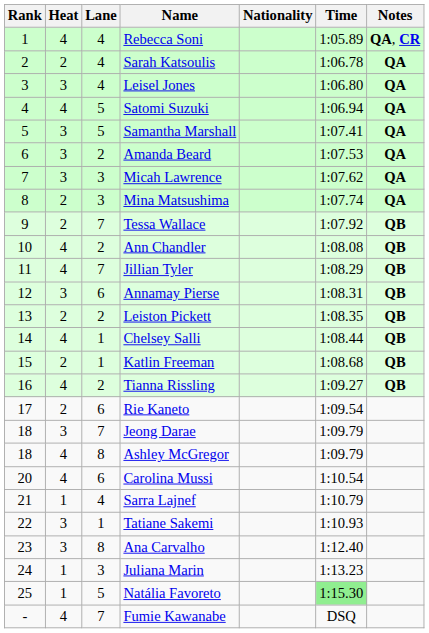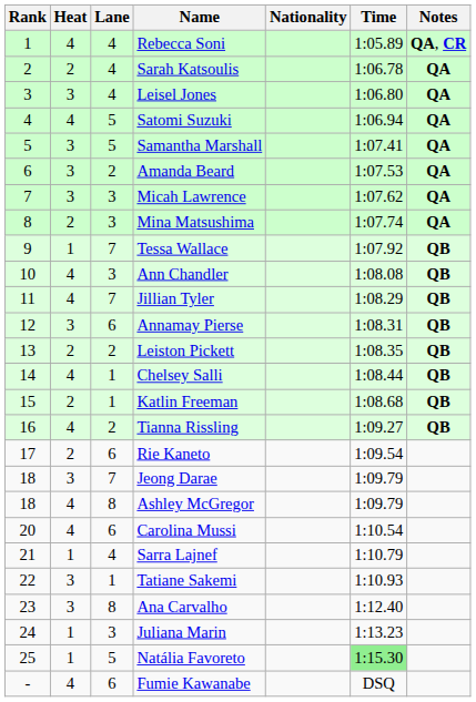Tessa Wallace | Heat: 2 -> 1
Ann Chandler | Lane: 2 -> 3
Fumie Kawanabe | Lane: 7 -> 6
